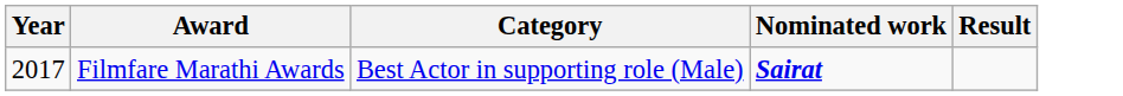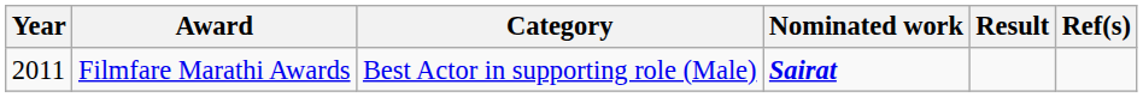+ column: Ref(s)
Filmfare Marathi Awards | Year: 2017 -> 2011
